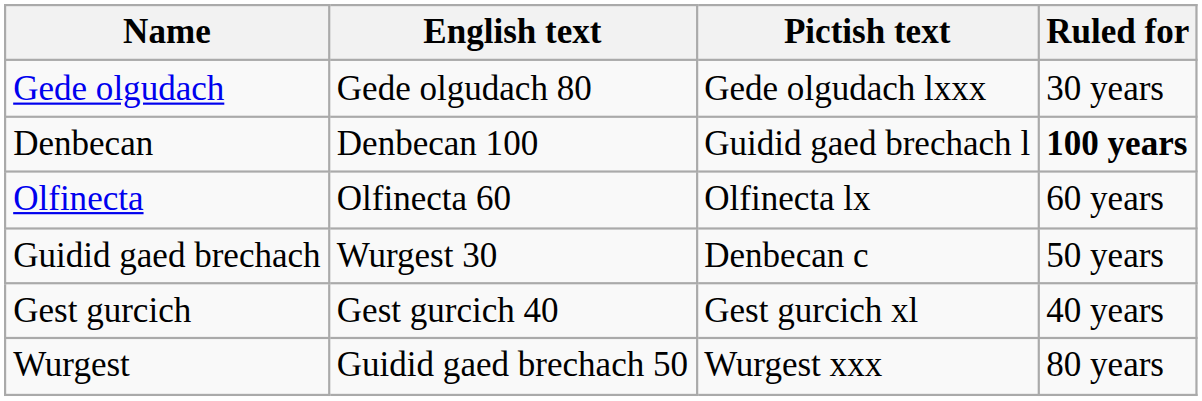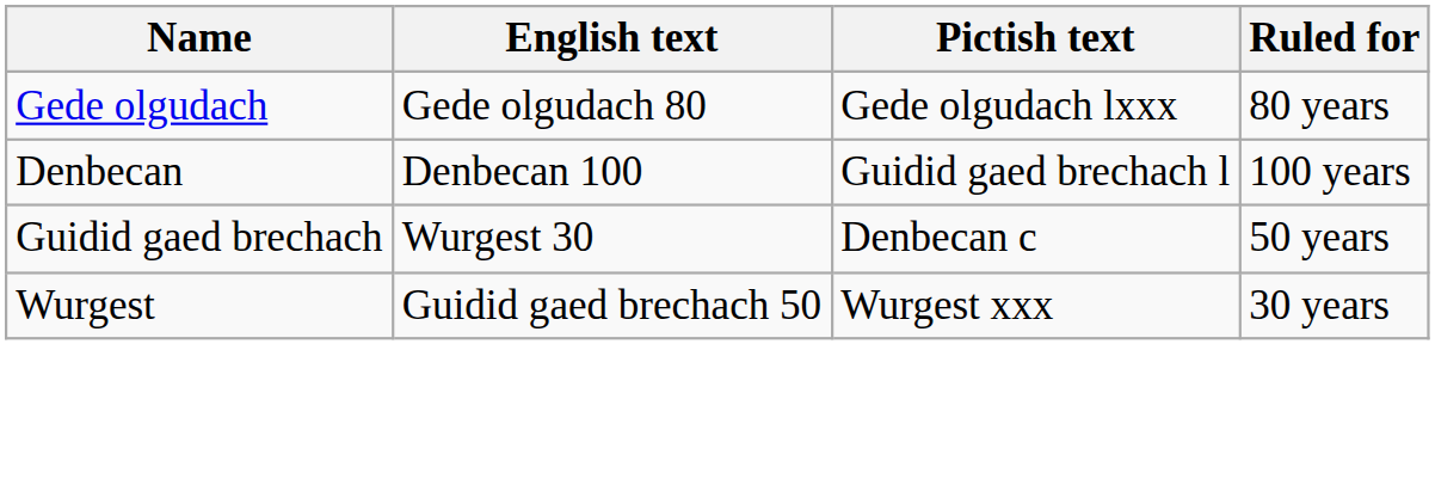Gede olgudach | Ruled for: 30 years -> 80 years
Denbecan | Ruled for: bold -> normal
- row: Olfinecta | Olfinecta 60 | Olfinecta lx | 60 years
- row: Gest gurcich | Gest gurcich 40 | Gest gurcich xl | 40 years
Wurgest | Ruled for: 80 years -> 30 years
